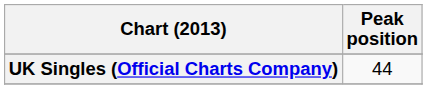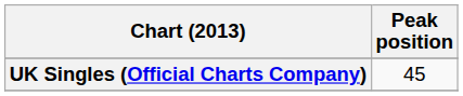UK Singles (Official Charts Company) | Peak position: 44 -> 45
